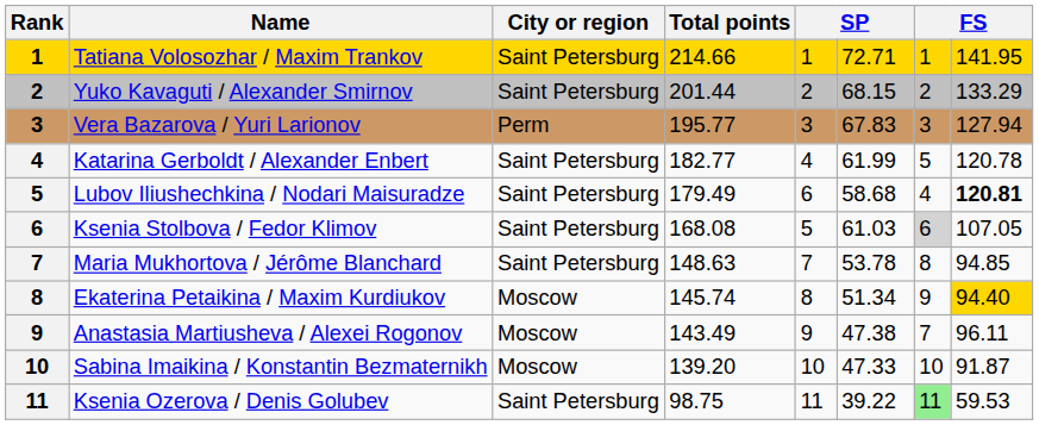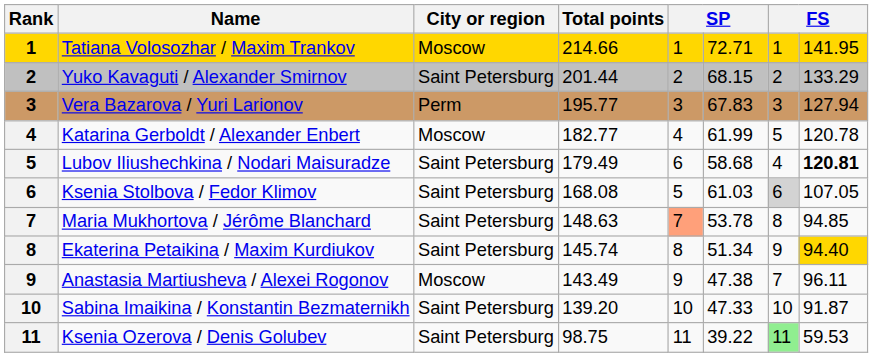Tatiana Volosozhar / Maxim Trankov | City or region: Saint Petersburg -> Moscow
Katarina Gerboldt / Alexander Enbert | City or region: Saint Petersburg -> Moscow
Maria Mukhortova / Jérôme Blanchard | column 5: no background -> lightsalmon background
Ekaterina Petaikina / Maxim Kurdiukov | City or region: Moscow -> Saint Petersburg
Sabina Imaikina / Konstantin Bezmaternikh | City or region: Moscow -> Saint Petersburg
